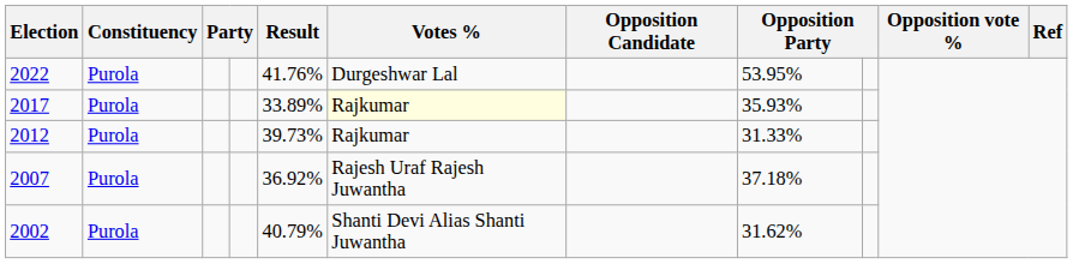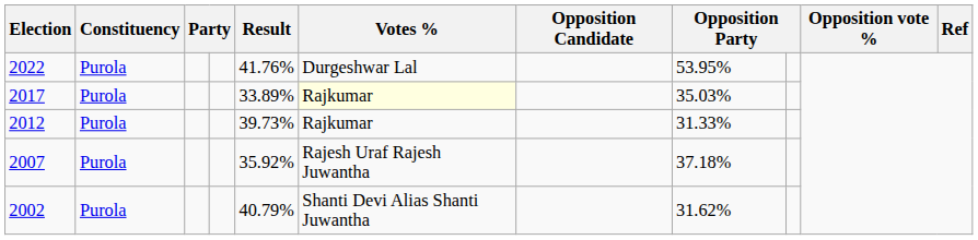2017 | column 8: 35.93% -> 35.03%
2007 | Result: 36.92% -> 35.92%
